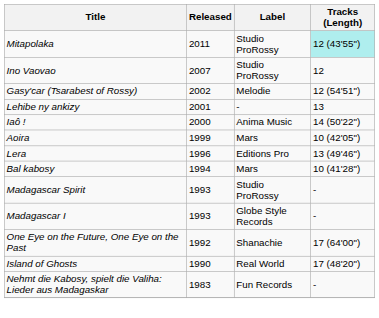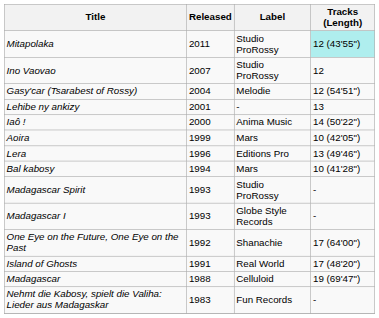Gasy'car (Tsarabest of Rossy) | Released: 2002 -> 2004
Island of Ghosts | Released: 1990 -> 1991
+ row: Madagascar | 1988 | Celluloid | 19 (69'47")
